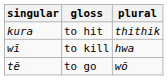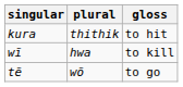columns swapped: plural <-> gloss
